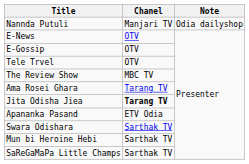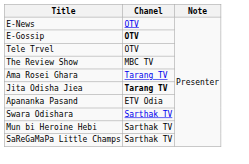- row: Nannda Putuli | Manjari TV | Odia dailyshop
E-Gossip | Chanel: normal -> bold
